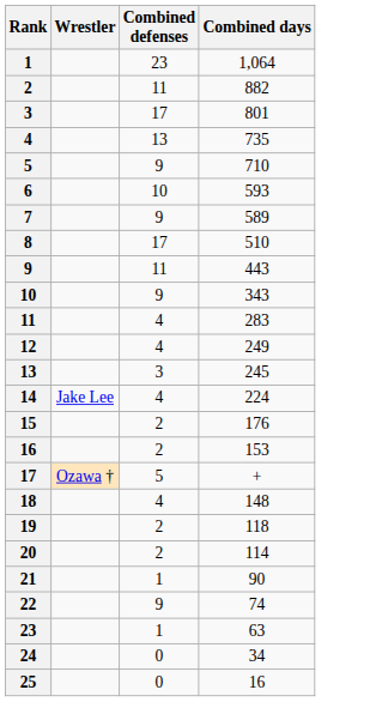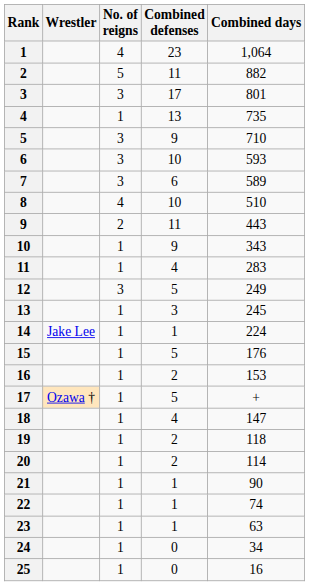+ column: No. of reigns | 4 | 5 | 3 | 1 | 3 | 3 | 3 | 4 | 2 | 1 | 1 | 3 | 1 | 1 | 1 | 1 | 1 | 1 | 1 | 1 | 1 | 1 | 1 | 1 | 1
7 | Combined defenses: 9 -> 6
8 | Combined defenses: 17 -> 10
12 | Combined defenses: 4 -> 5
14 | Combined defenses: 4 -> 1
15 | Combined defenses: 2 -> 5
18 | Combined days: 148 -> 147
22 | Combined defenses: 9 -> 1
